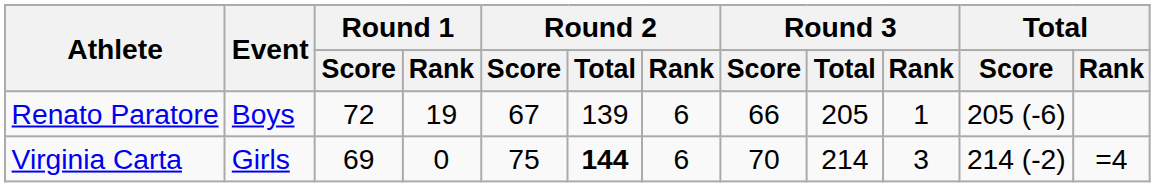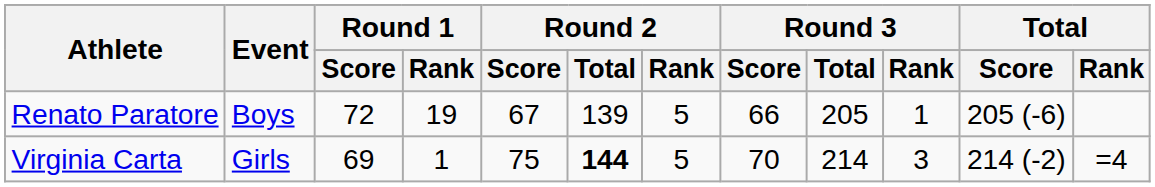Renato Paratore | Round 2 / Rank: 6 -> 5
Virginia Carta | Round 1 / Rank: 0 -> 1
Virginia Carta | Round 2 / Rank: 6 -> 5
